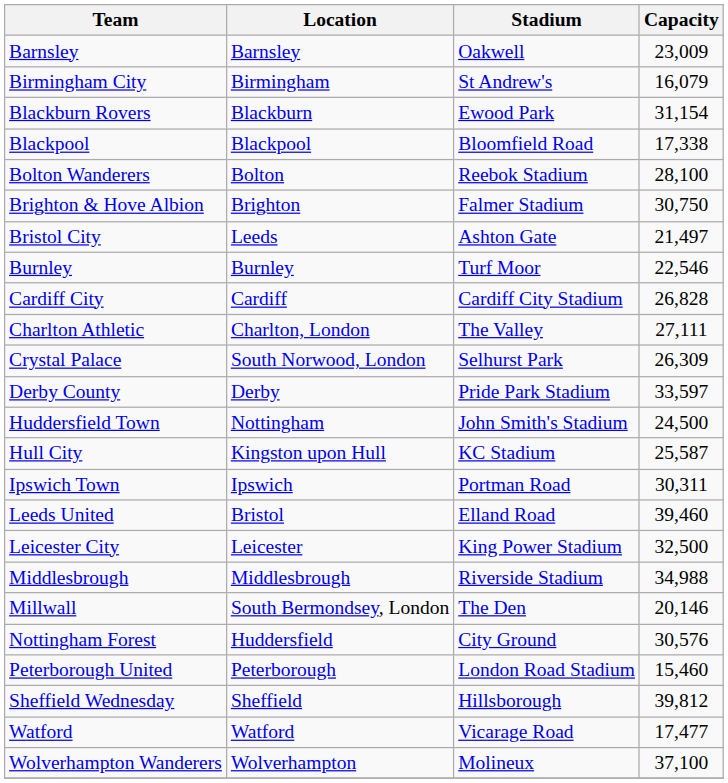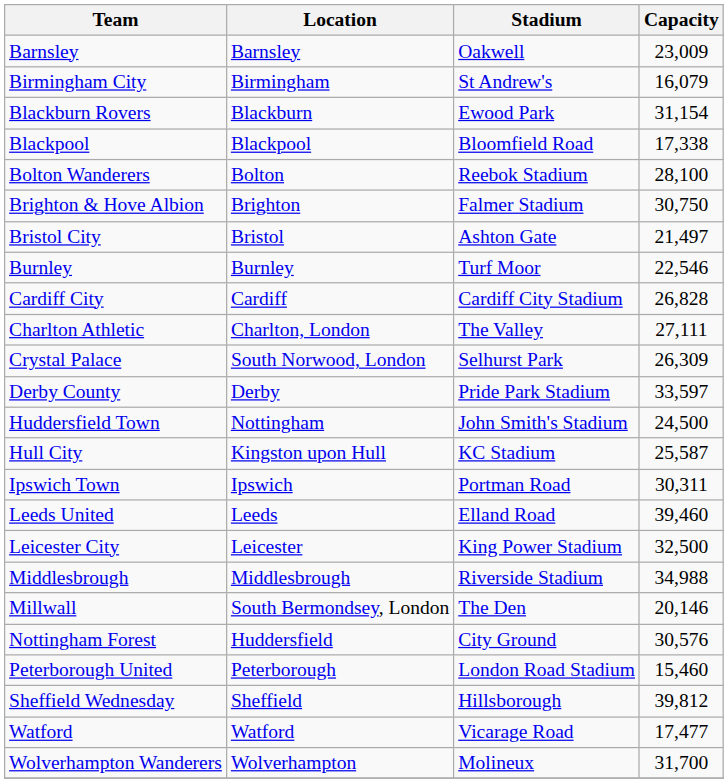Bristol City | Location: Leeds -> Bristol
Leeds United | Location: Bristol -> Leeds
Wolverhampton Wanderers | Capacity: 37,100 -> 31,700
